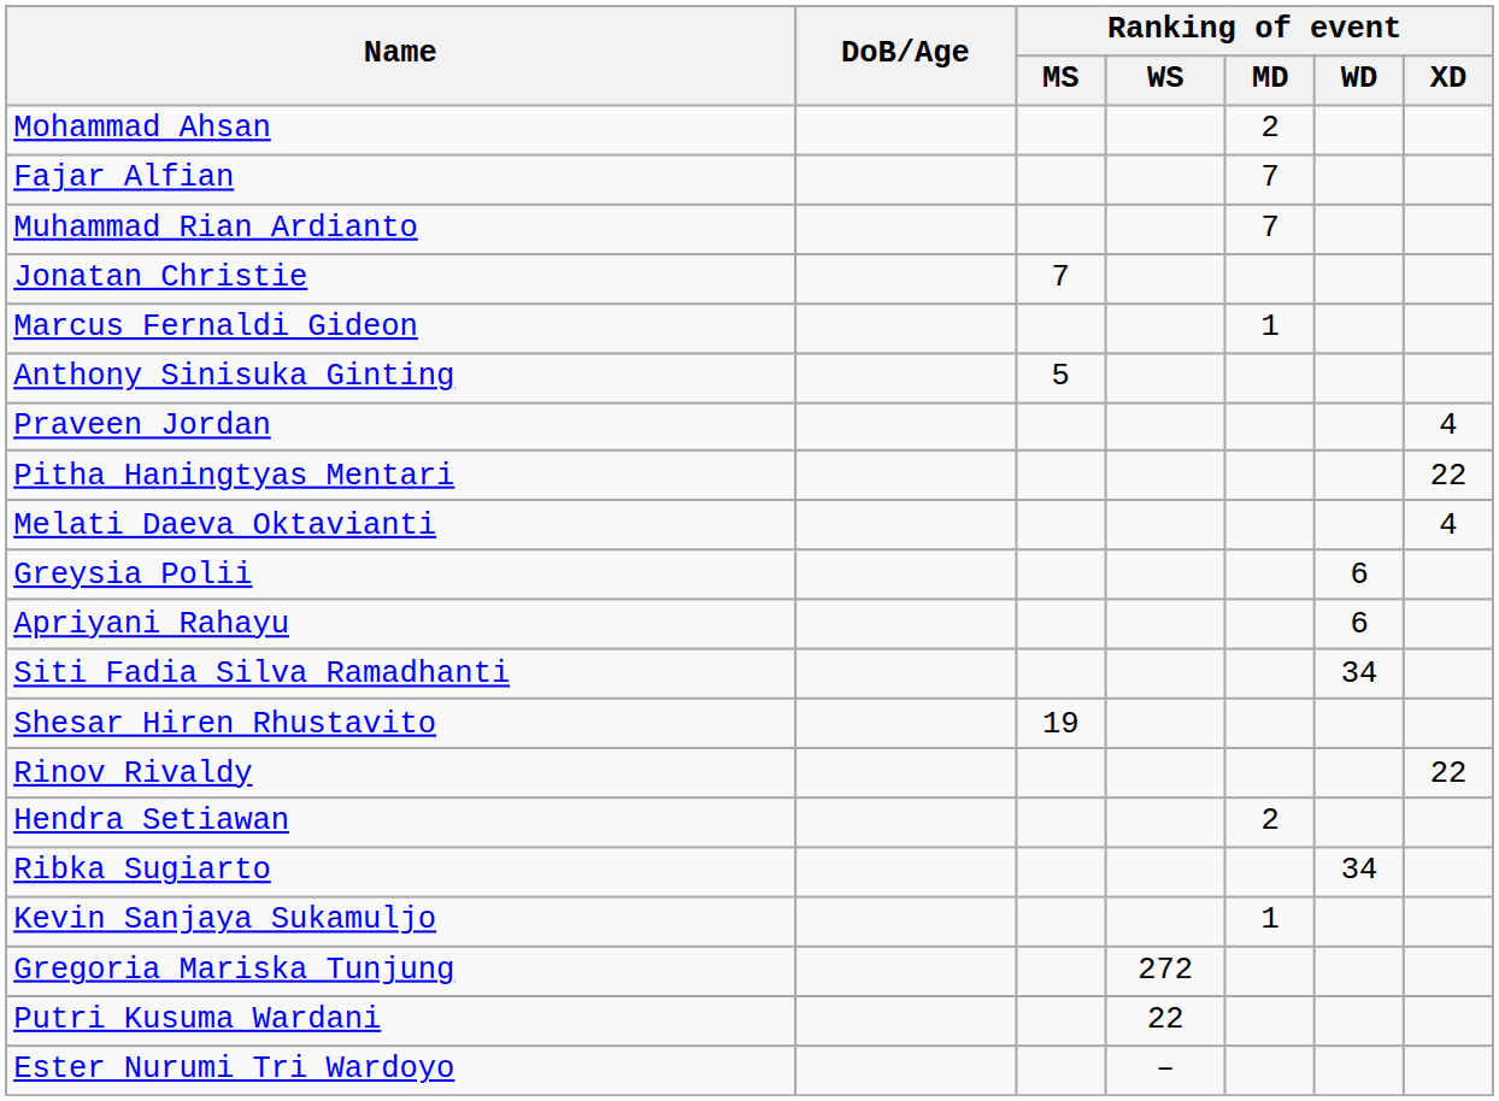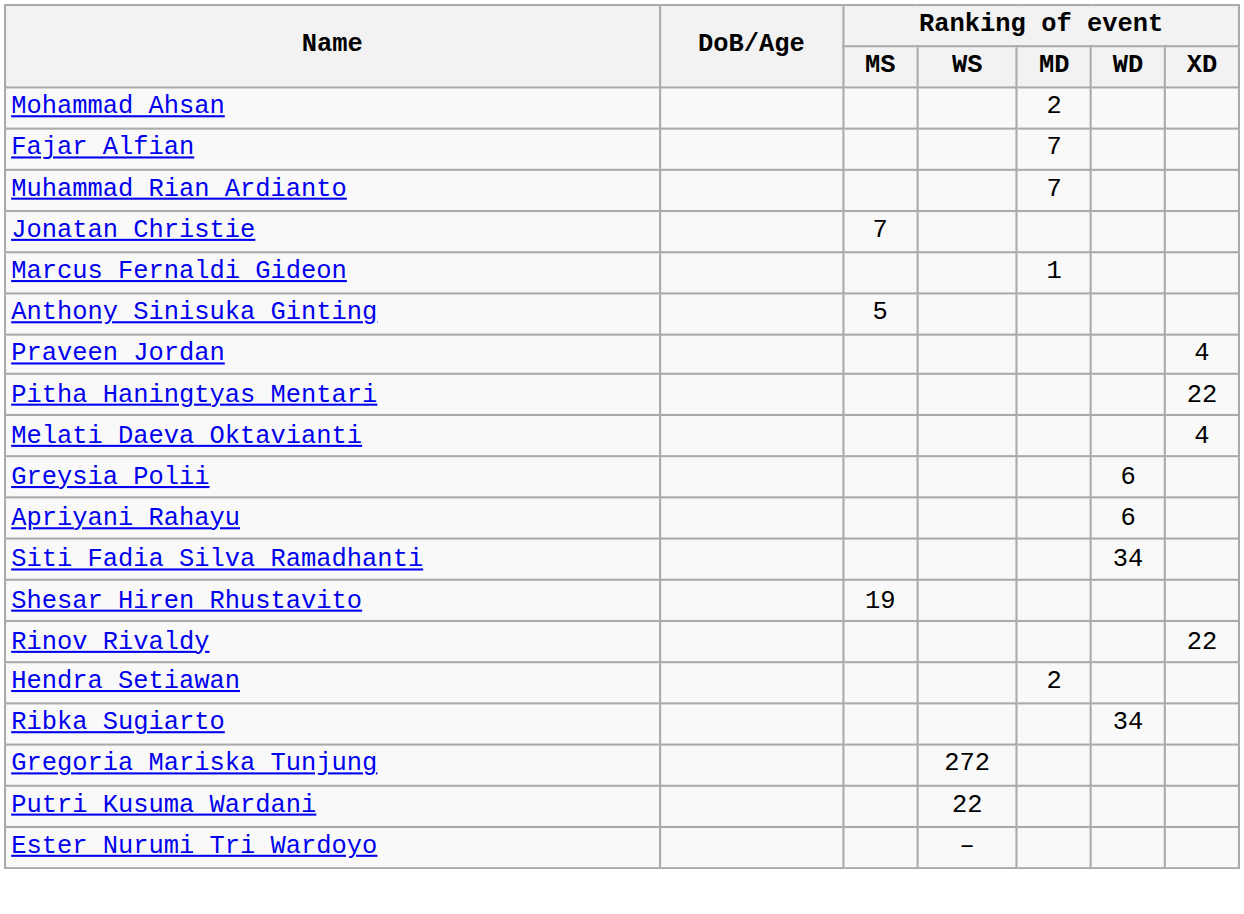- row: Kevin Sanjaya Sukamuljo | 1
